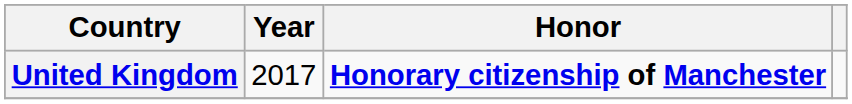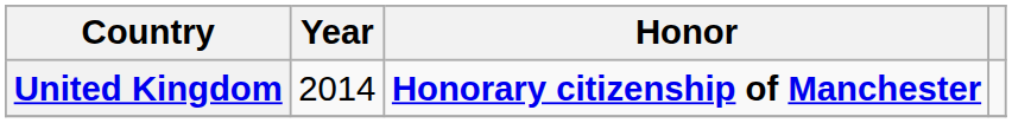United Kingdom | Year: 2017 -> 2014
